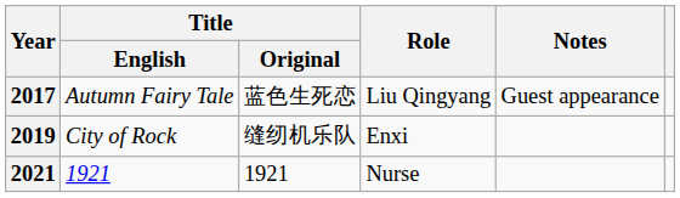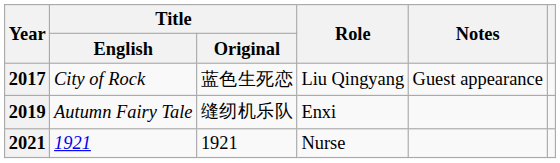2017 | Title / English: Autumn Fairy Tale -> City of Rock
2019 | Title / English: City of Rock -> Autumn Fairy Tale
